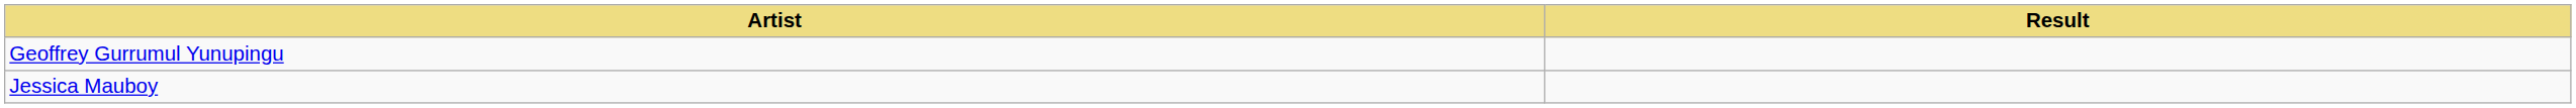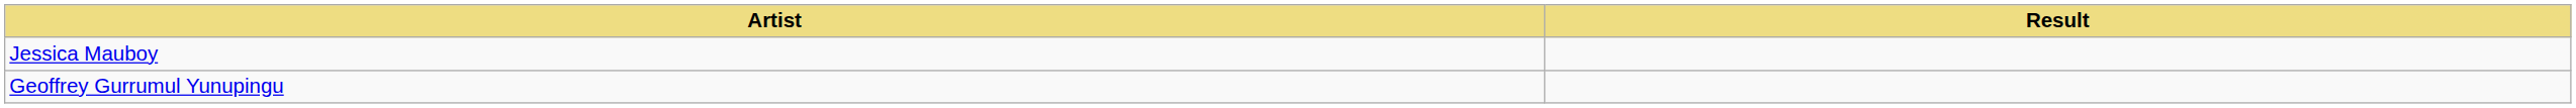rows swapped: Jessica Mauboy <-> Geoffrey Gurrumul Yunupingu
